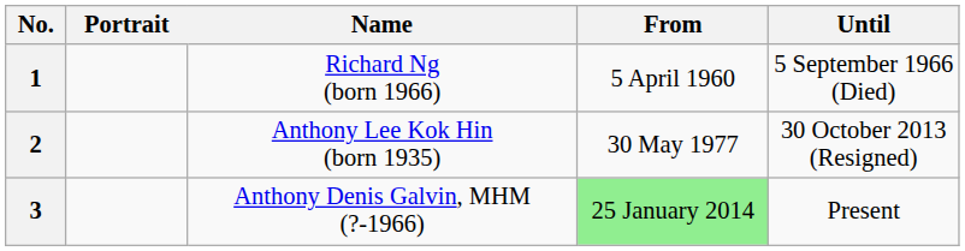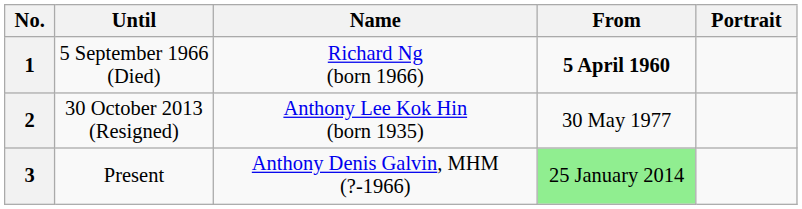columns swapped: Portrait <-> Until
1 | From: normal -> bold
